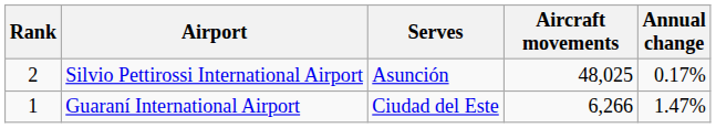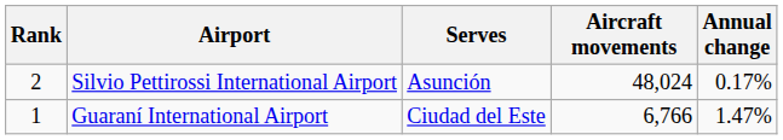Silvio Pettirossi International Airport | Aircraft movements: 48,025 -> 48,024
Guaraní International Airport | Aircraft movements: 6,266 -> 6,766
